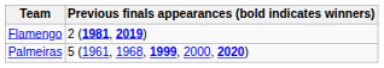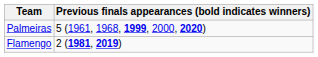rows swapped: Palmeiras <-> Flamengo
